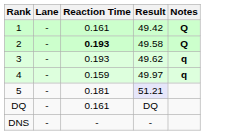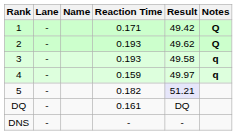+ column: Name
1 | Reaction Time: 0.161 -> 0.171
2 | Reaction Time: bold -> normal
2 | Result: 49.58 -> 49.62
3 | Result: 49.62 -> 49.58
5 | Reaction Time: 0.181 -> 0.182
